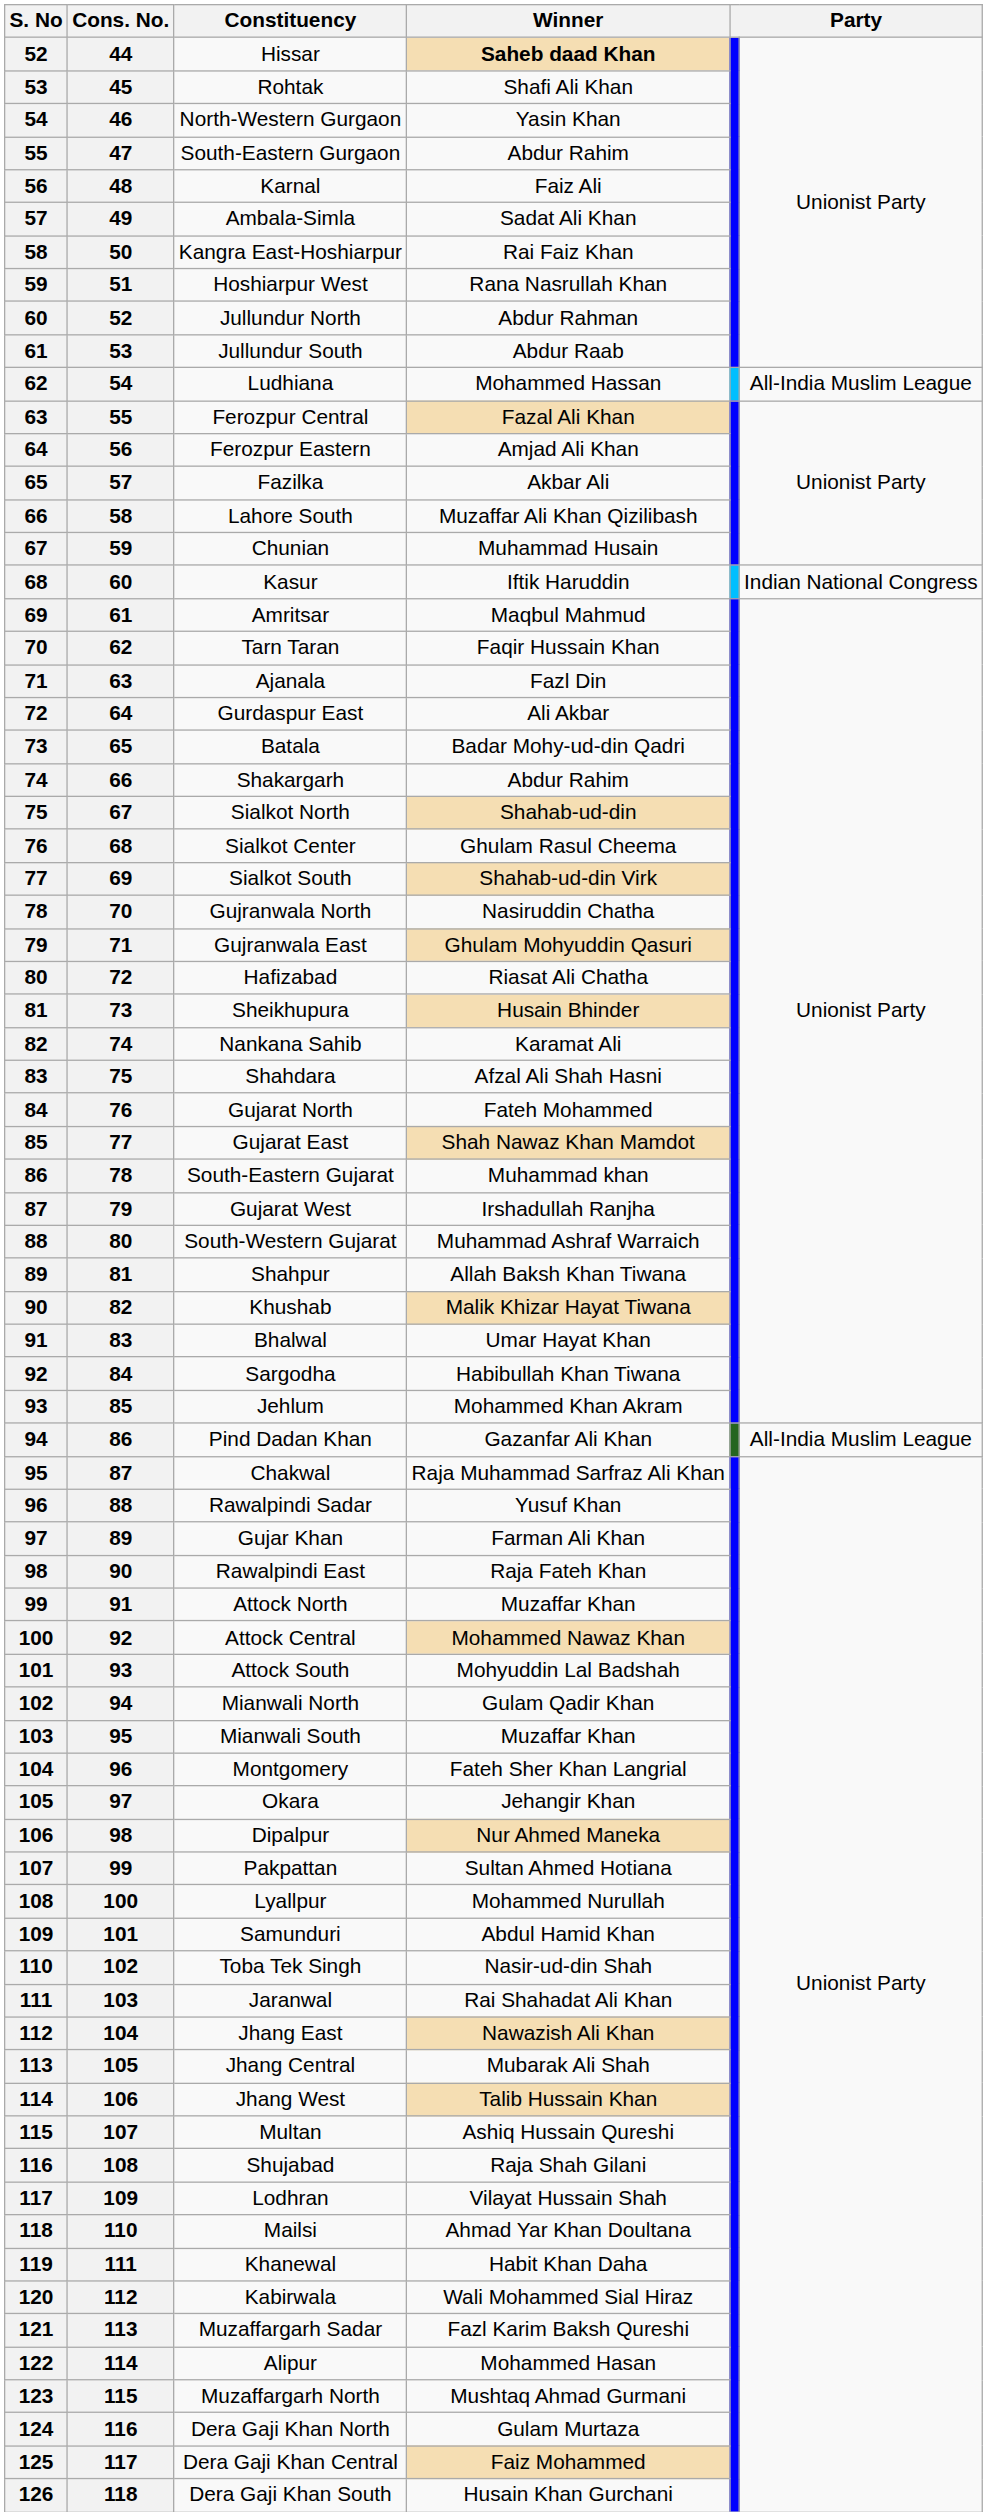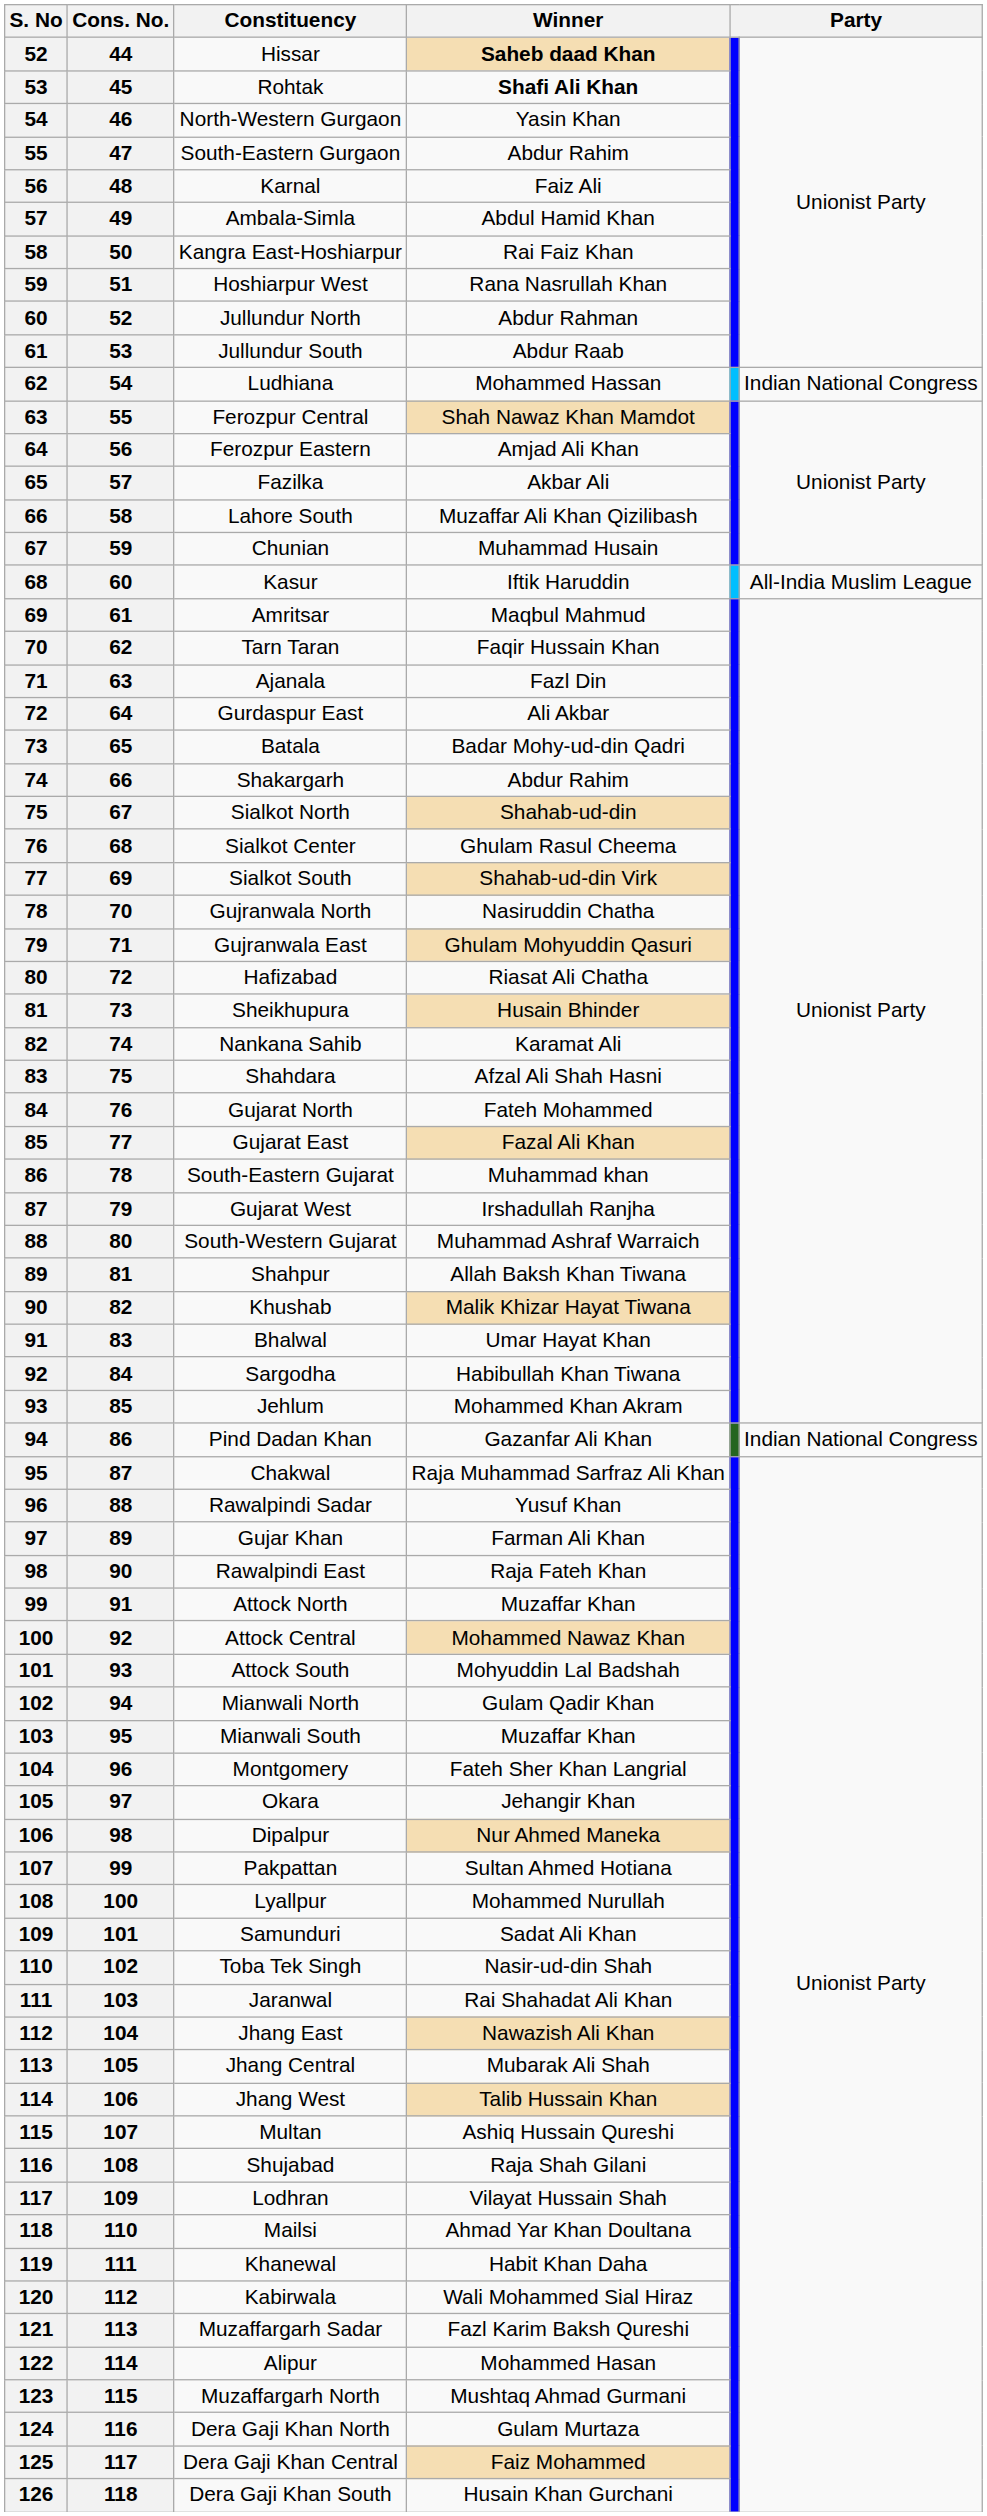Rohtak | Winner: normal -> bold
Ambala-Simla | Winner: Sadat Ali Khan -> Abdul Hamid Khan
Ludhiana | column 6: All-India Muslim League -> Indian National Congress
Ferozpur Central | Winner: Fazal Ali Khan -> Shah Nawaz Khan Mamdot
Kasur | column 6: Indian National Congress -> All-India Muslim League
Gujarat East | Winner: Shah Nawaz Khan Mamdot -> Fazal Ali Khan
Pind Dadan Khan | column 6: All-India Muslim League -> Indian National Congress
Samunduri | Winner: Abdul Hamid Khan -> Sadat Ali Khan
